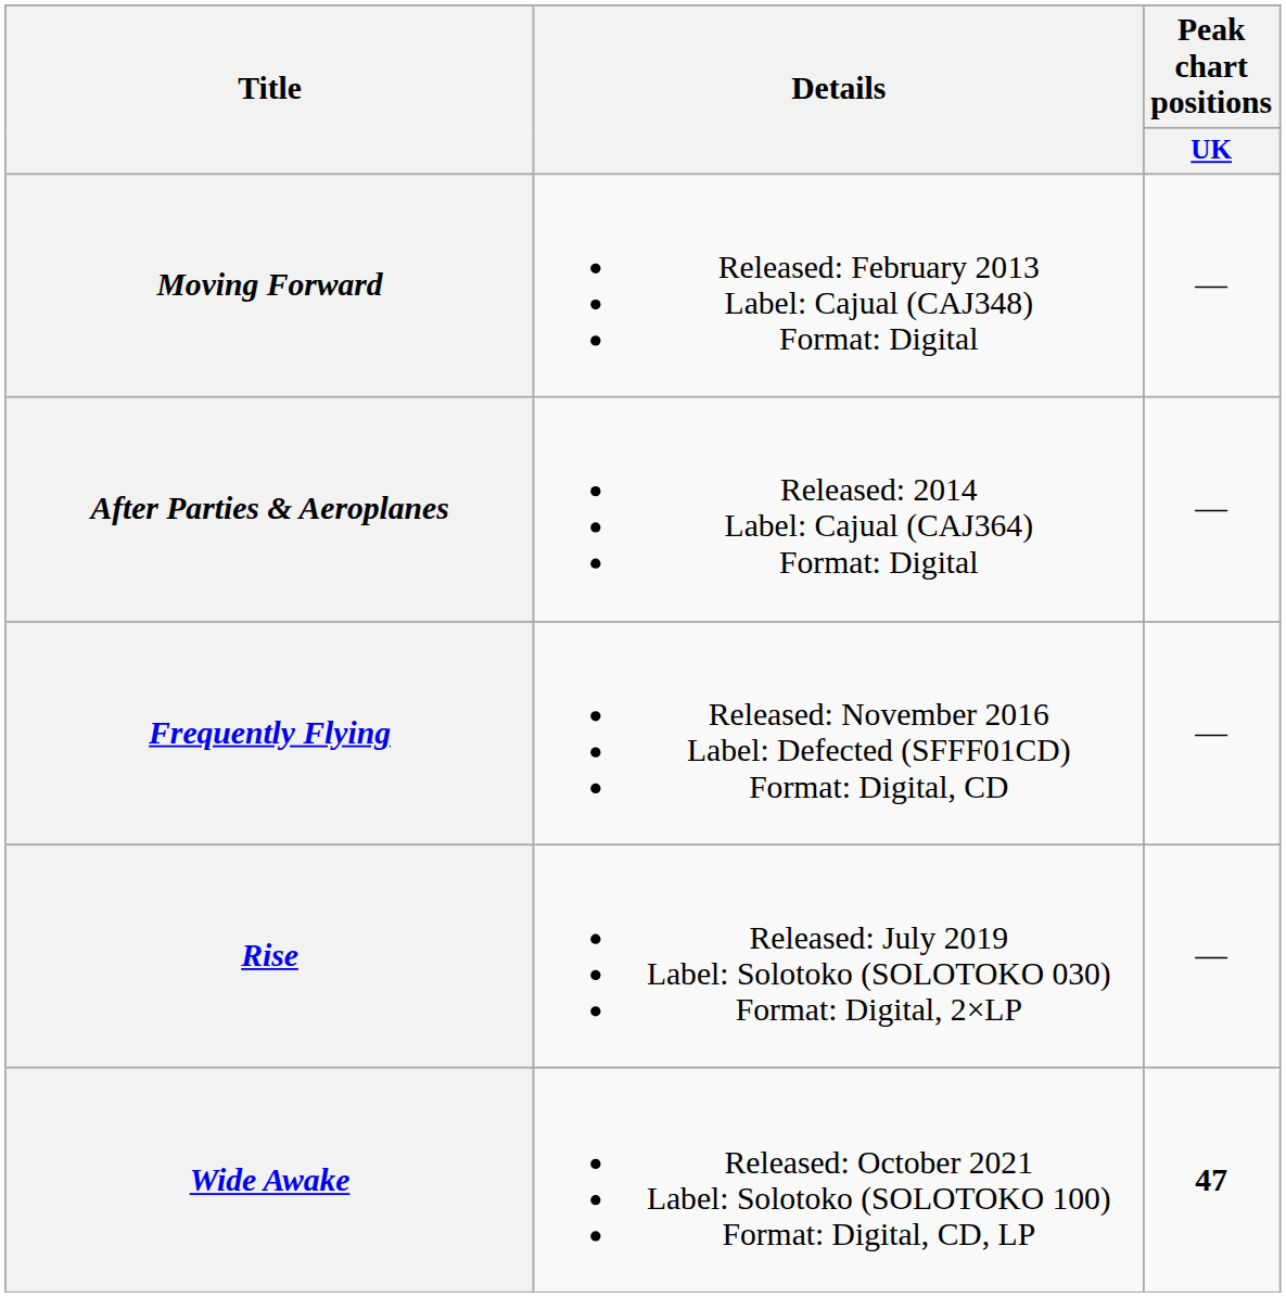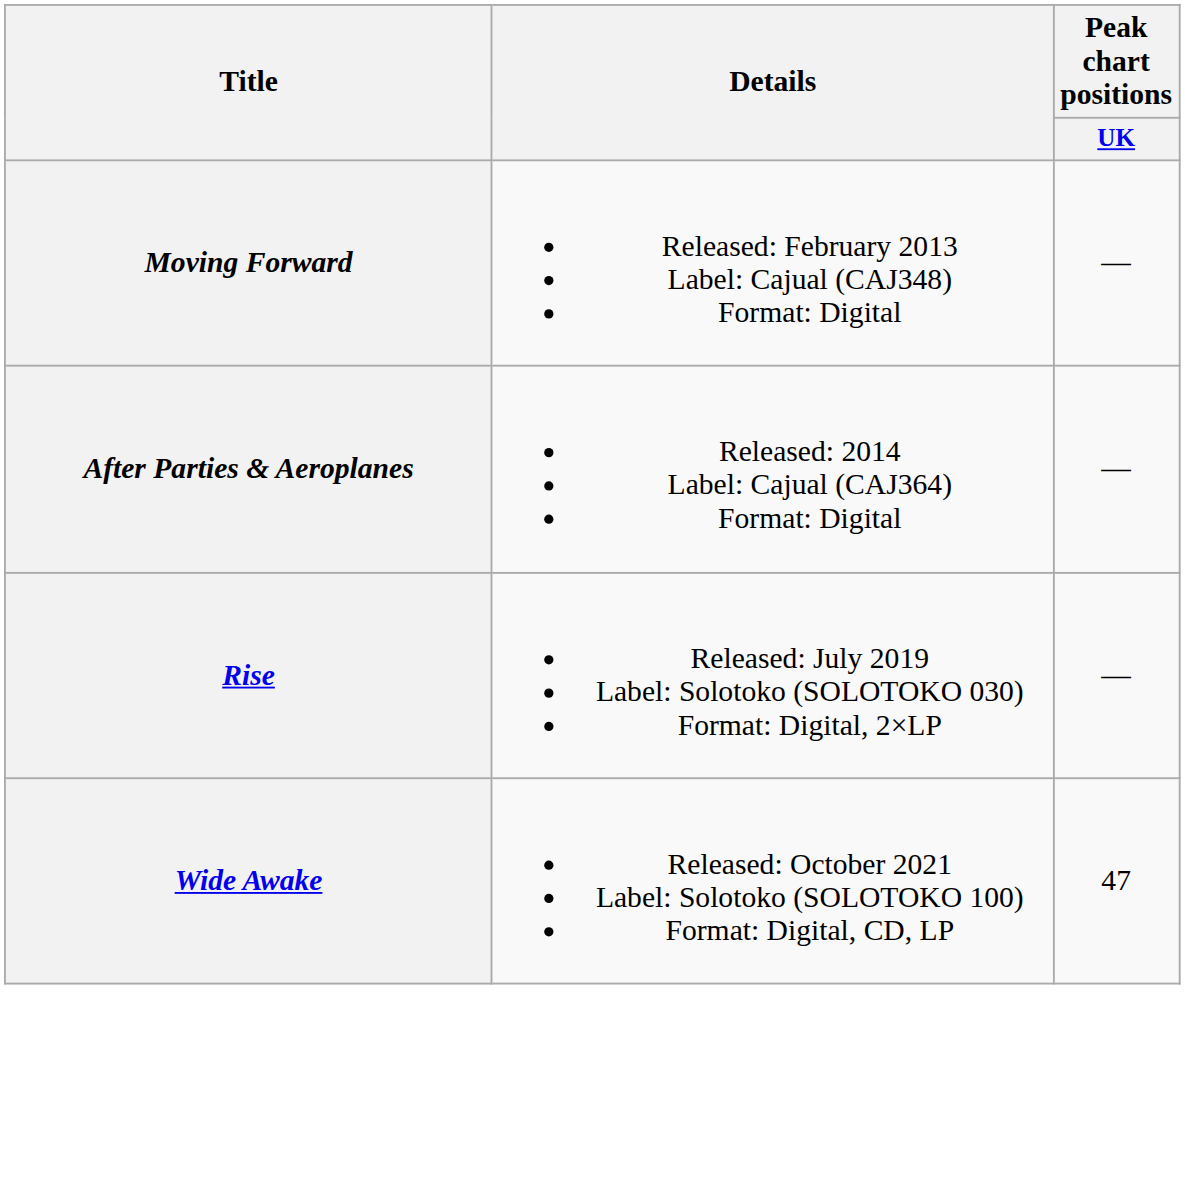- row: Frequently Flying | Released: November 2016 Label: Defected (SFFF01CD) Format: Digital, CD | —
Wide Awake | Peak chart positions / UK: bold -> normal
